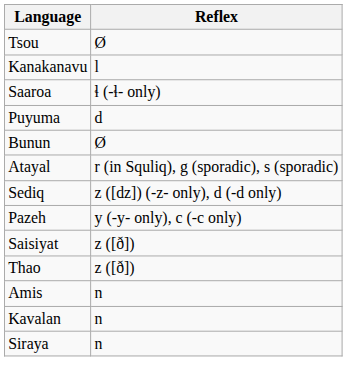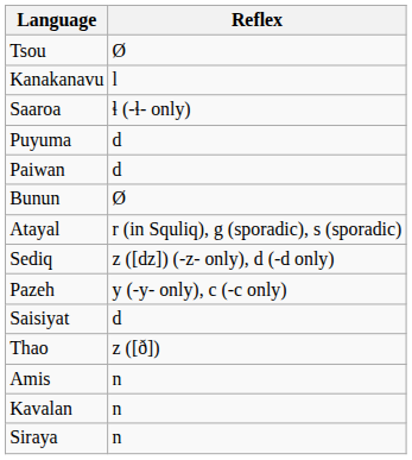+ row: Paiwan | d
Saisiyat | Reflex: z ([ð]) -> d
